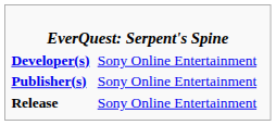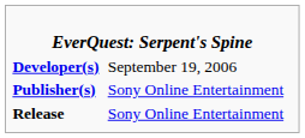Developer(s) | column 2: Sony Online Entertainment -> September 19, 2006
